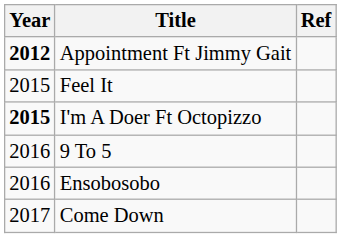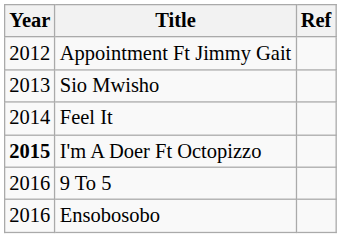Appointment Ft Jimmy Gait | Year: bold -> normal
+ row: 2013 | Sio Mwisho
Feel It | Year: 2015 -> 2014
- row: 2017 | Come Down
